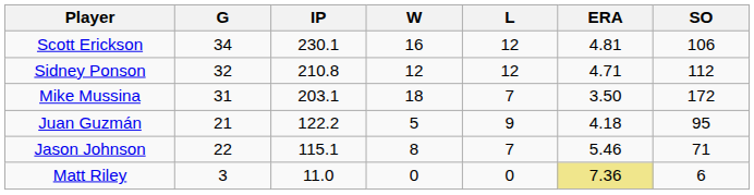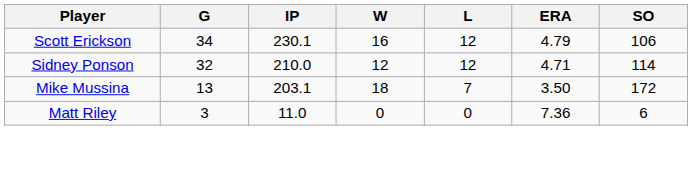Scott Erickson | ERA: 4.81 -> 4.79
Sidney Ponson | IP: 210.8 -> 210.0
Sidney Ponson | SO: 112 -> 114
Mike Mussina | G: 31 -> 13
- row: Juan Guzmán | 21 | 122.2 | 5 | 9 | 4.18 | 95
- row: Jason Johnson | 22 | 115.1 | 8 | 7 | 5.46 | 71
Matt Riley | ERA: khaki background -> no background
